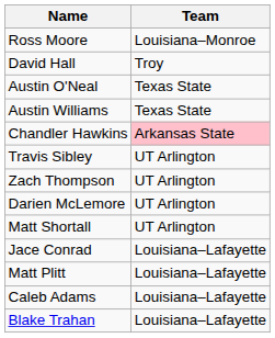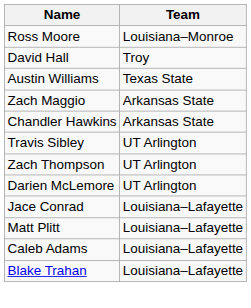- row: Austin O'Neal | Texas State
+ row: Zach Maggio | Arkansas State
Chandler Hawkins | Team: pink background -> no background
- row: Matt Shortall | UT Arlington
